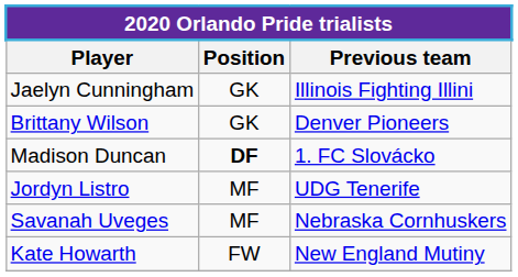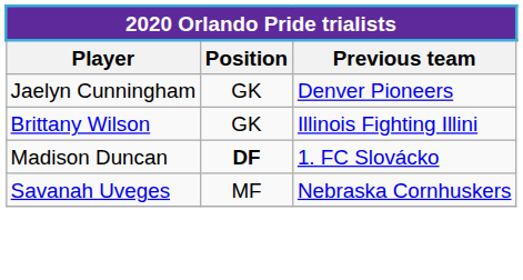Jaelyn Cunningham | Previous team: Illinois Fighting Illini -> Denver Pioneers
Brittany Wilson | Previous team: Denver Pioneers -> Illinois Fighting Illini
- row: Jordyn Listro | MF | UDG Tenerife
- row: Kate Howarth | FW | New England Mutiny
